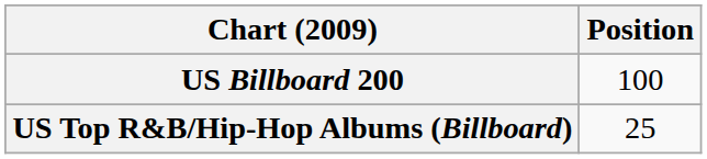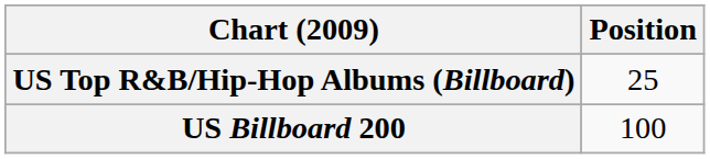rows swapped: US Billboard 200 <-> US Top R&B/Hip-Hop Albums (Billboard)
